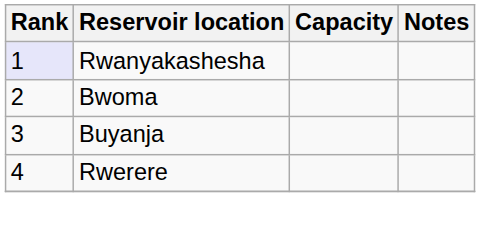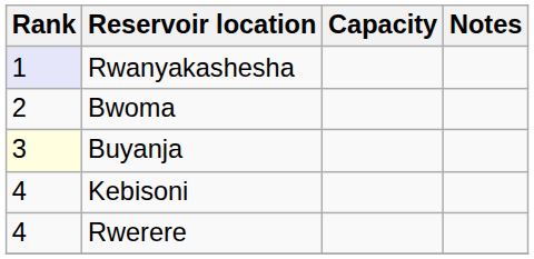Buyanja | Rank: no background -> lightyellow background
+ row: 4 | Kebisoni
